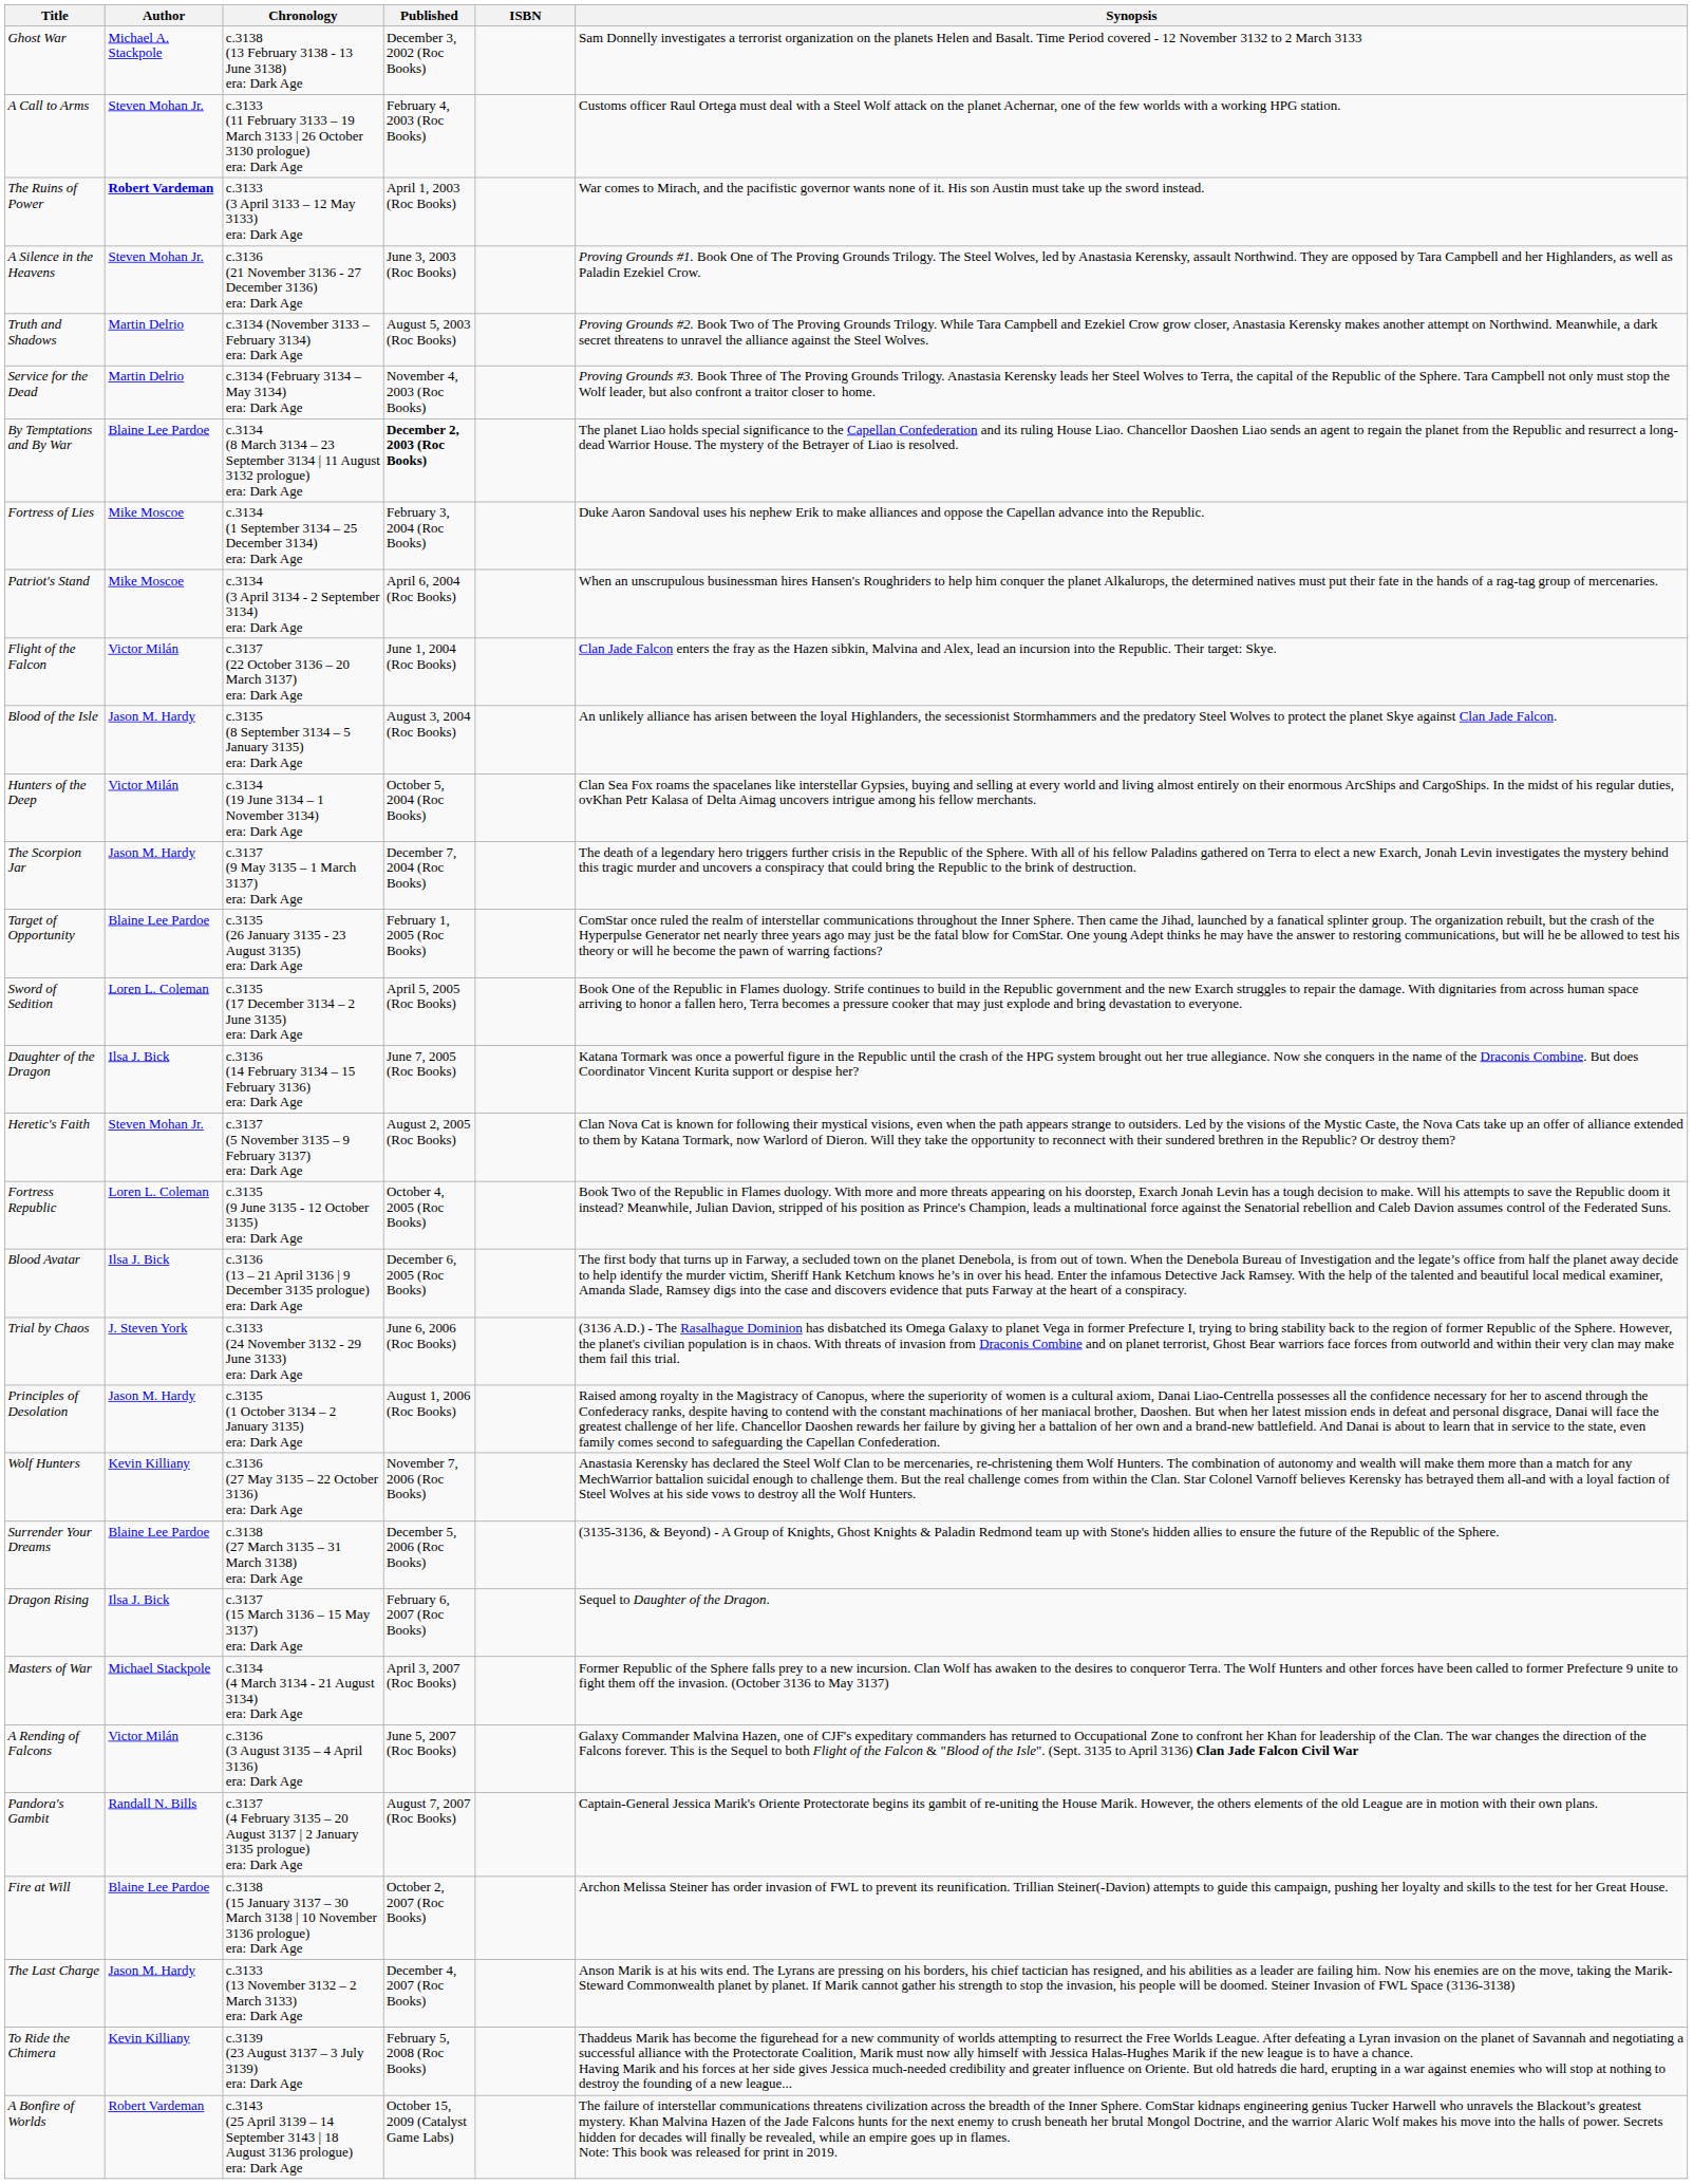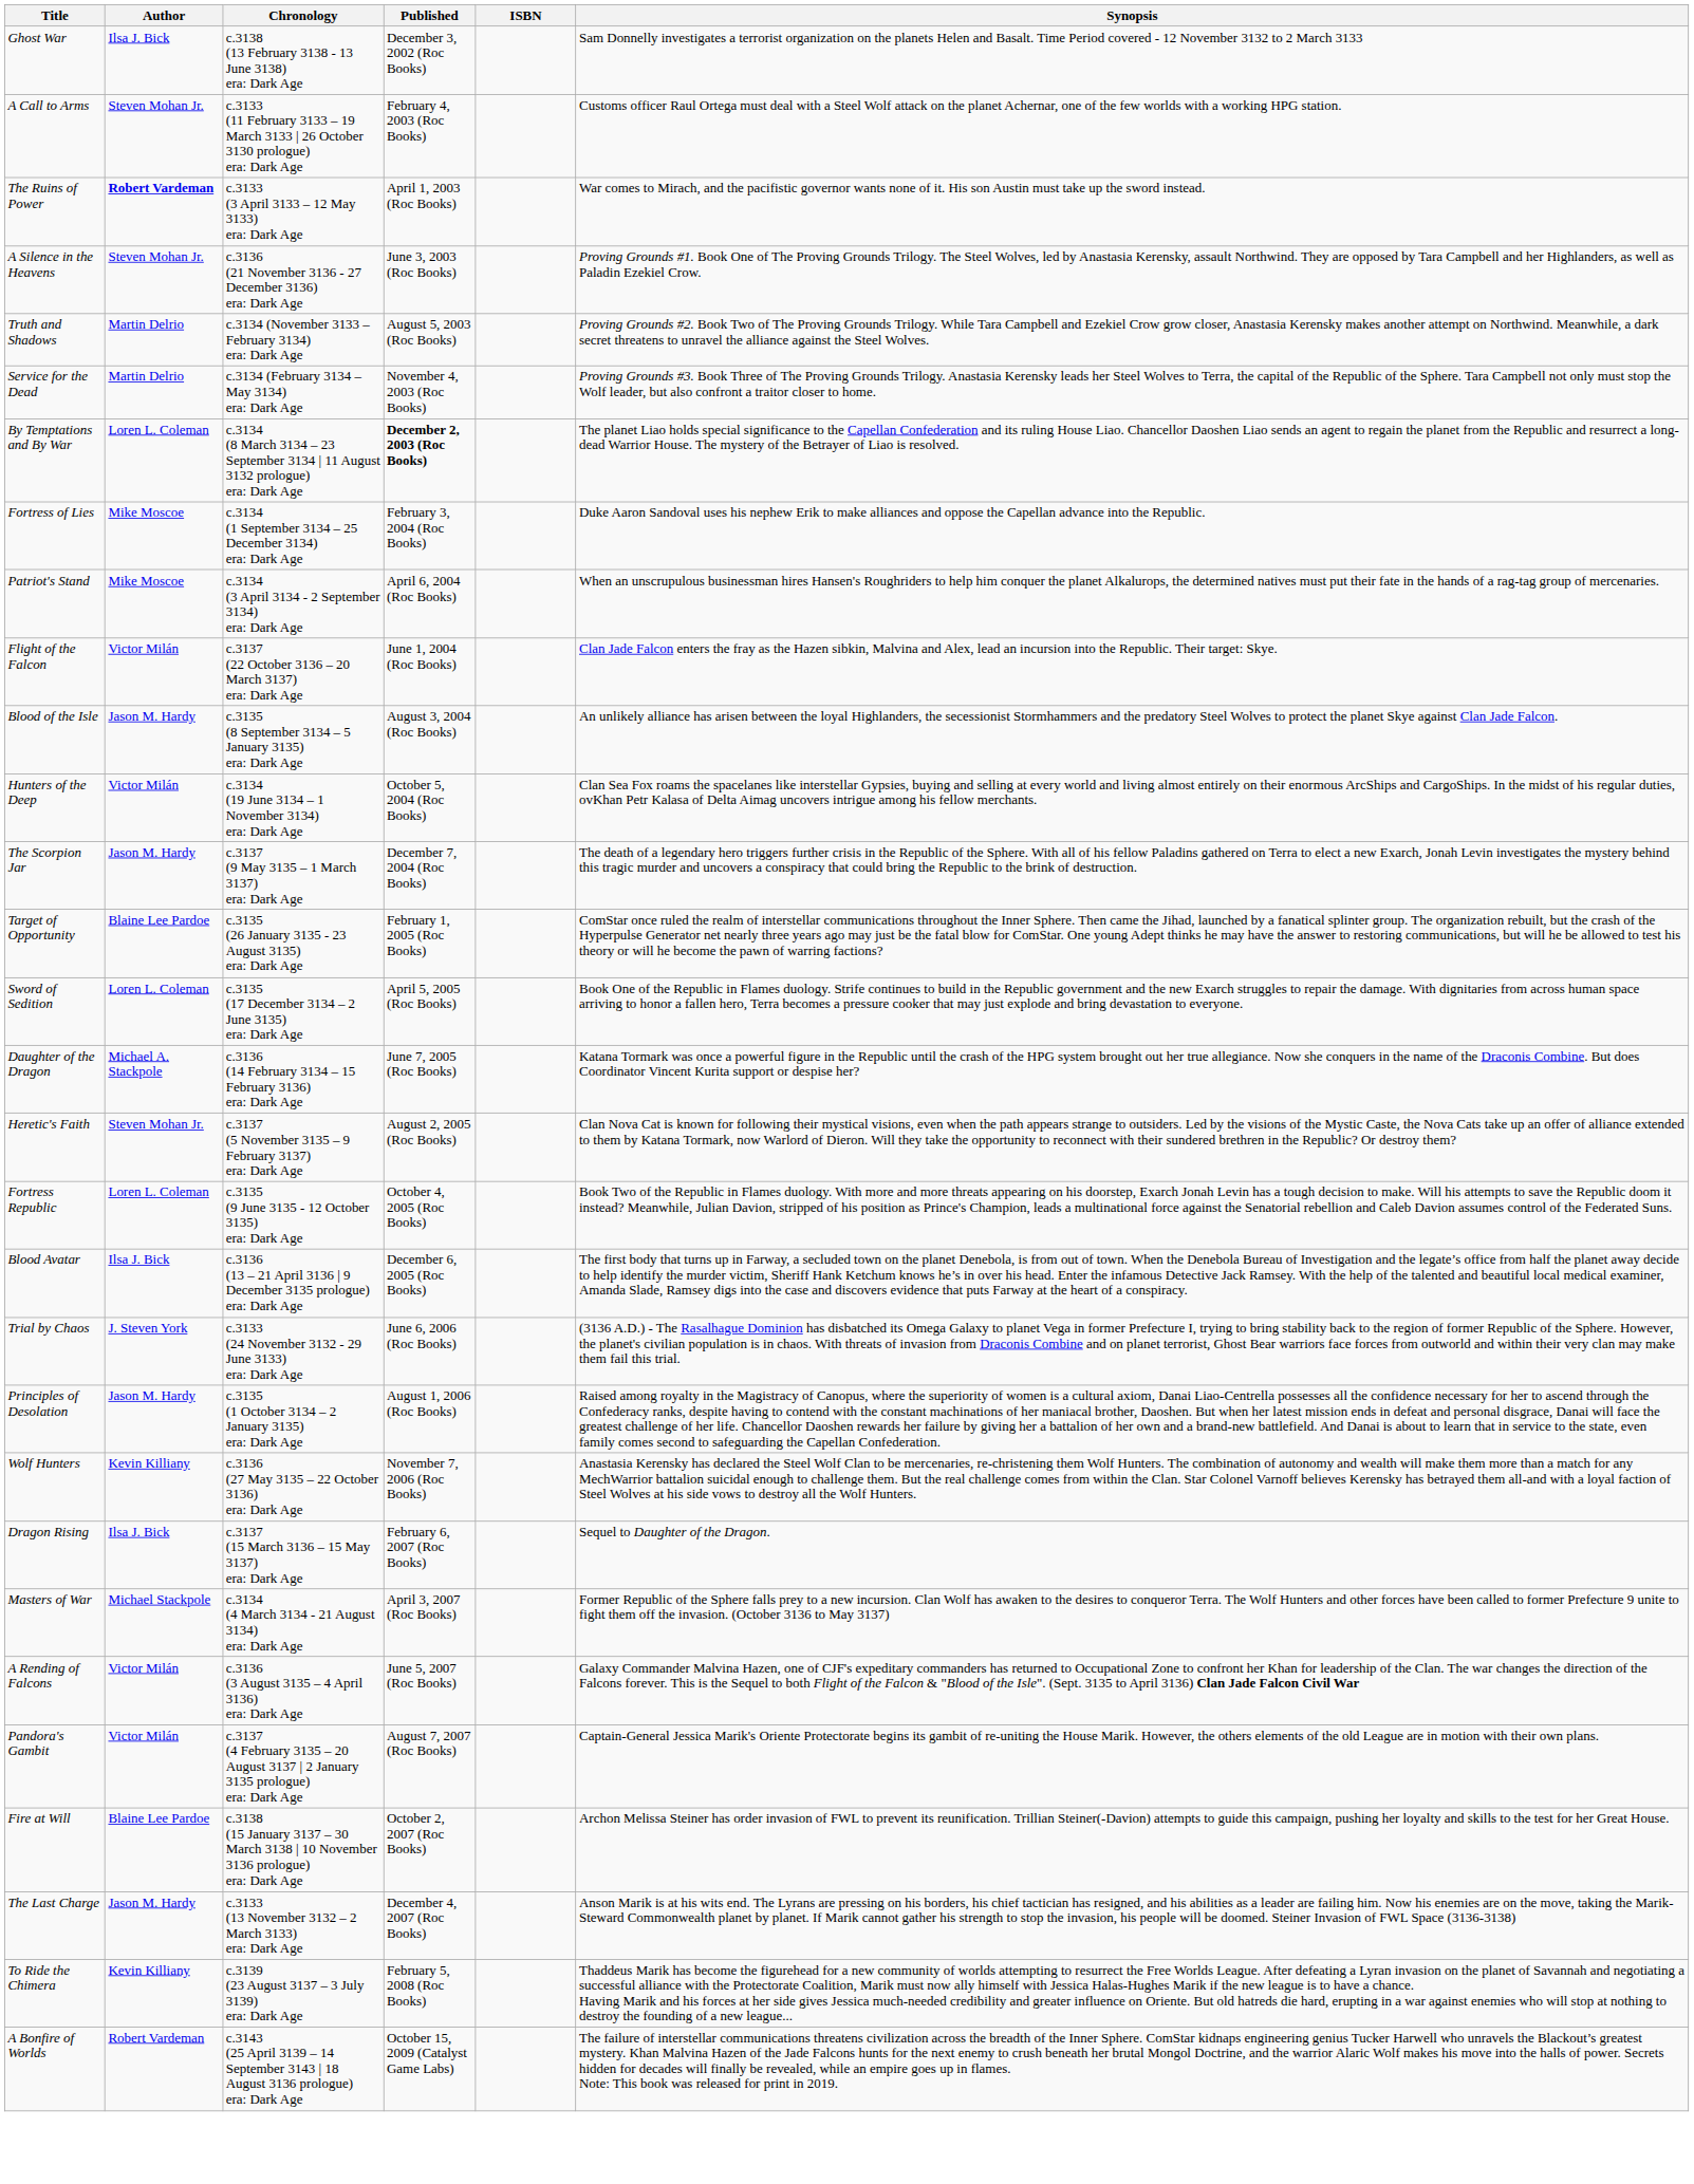Ghost War | Author: Michael A. Stackpole -> Ilsa J. Bick
By Temptations and By War | Author: Blaine Lee Pardoe -> Loren L. Coleman
Daughter of the Dragon | Author: Ilsa J. Bick -> Michael A. Stackpole
- row: Surrender Your Dreams | Blaine Lee Pardoe | c.3138 (27 March 3135 – 31 March 3138) era: Dark Age | December 5, 2006 (Roc Books) | (3135-3136, & Beyond) - A Group of Knights, Ghost Knights & Paladin Redmond team up with Stone's hidden allies to ensure the future of the Republic of the Sphere.
Pandora's Gambit | Author: Randall N. Bills -> Victor Milán
